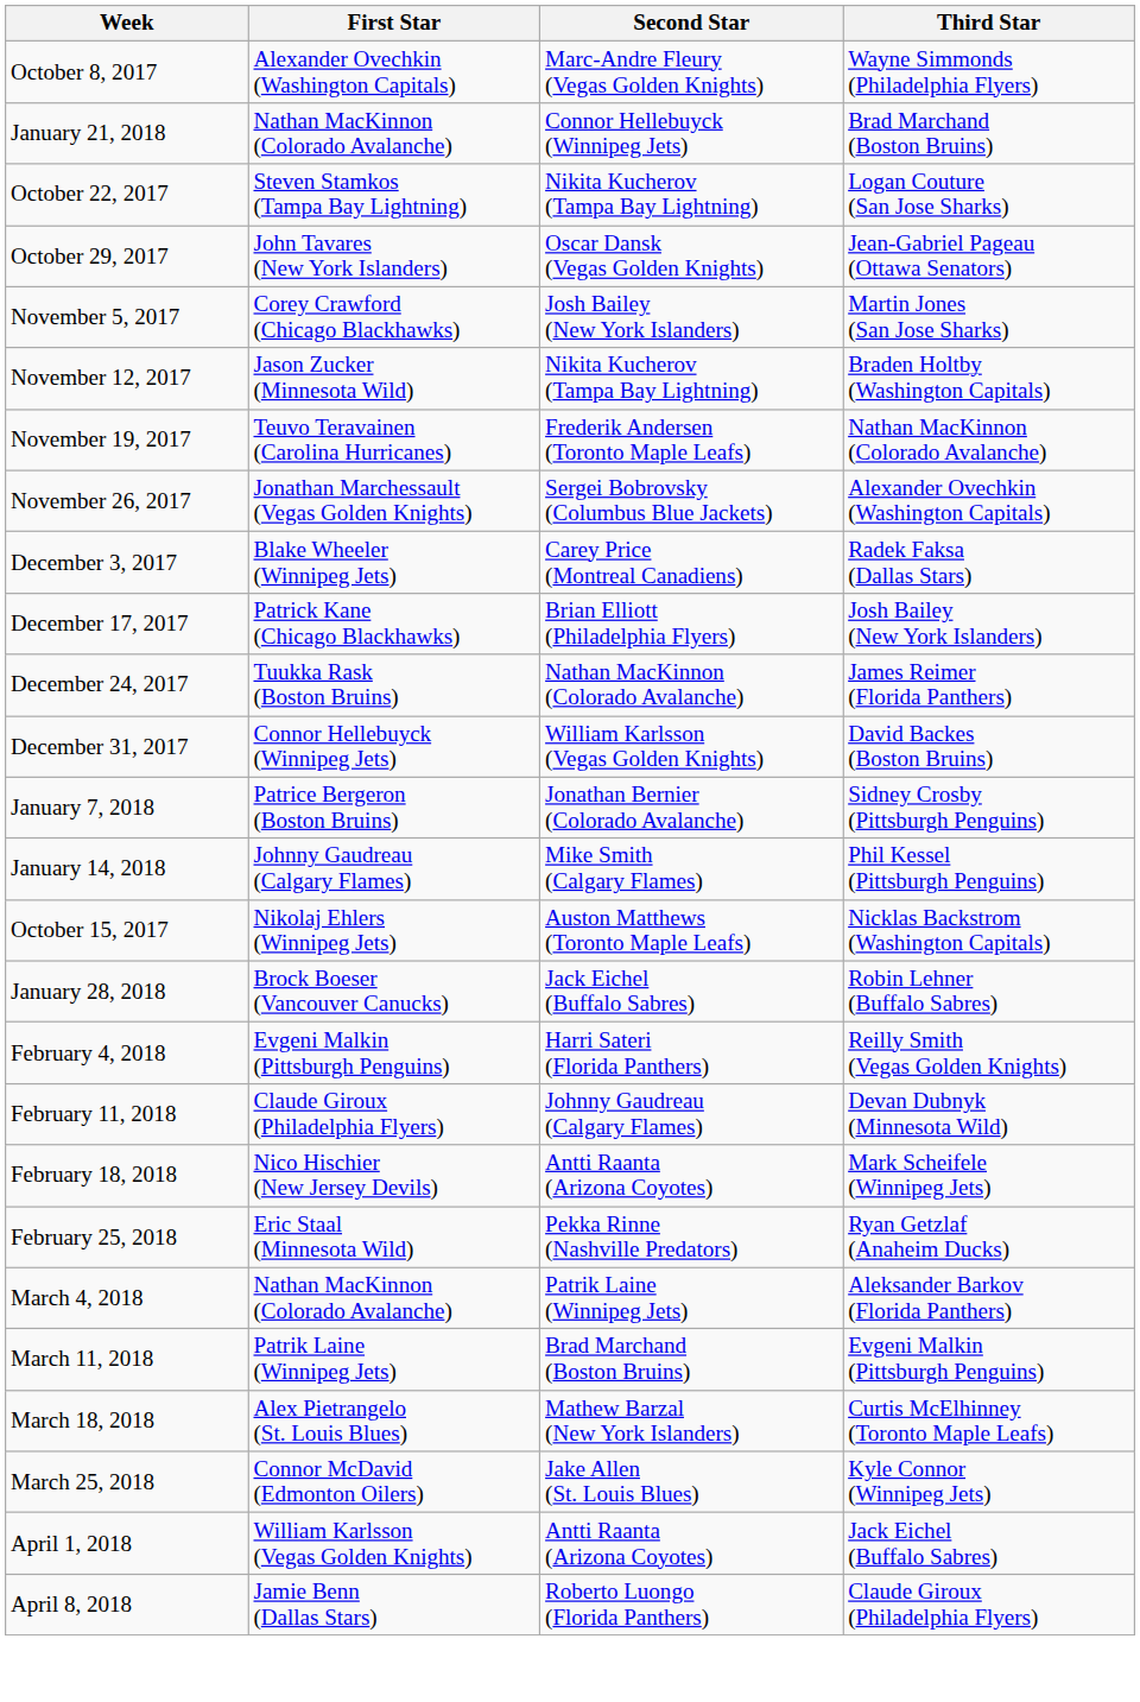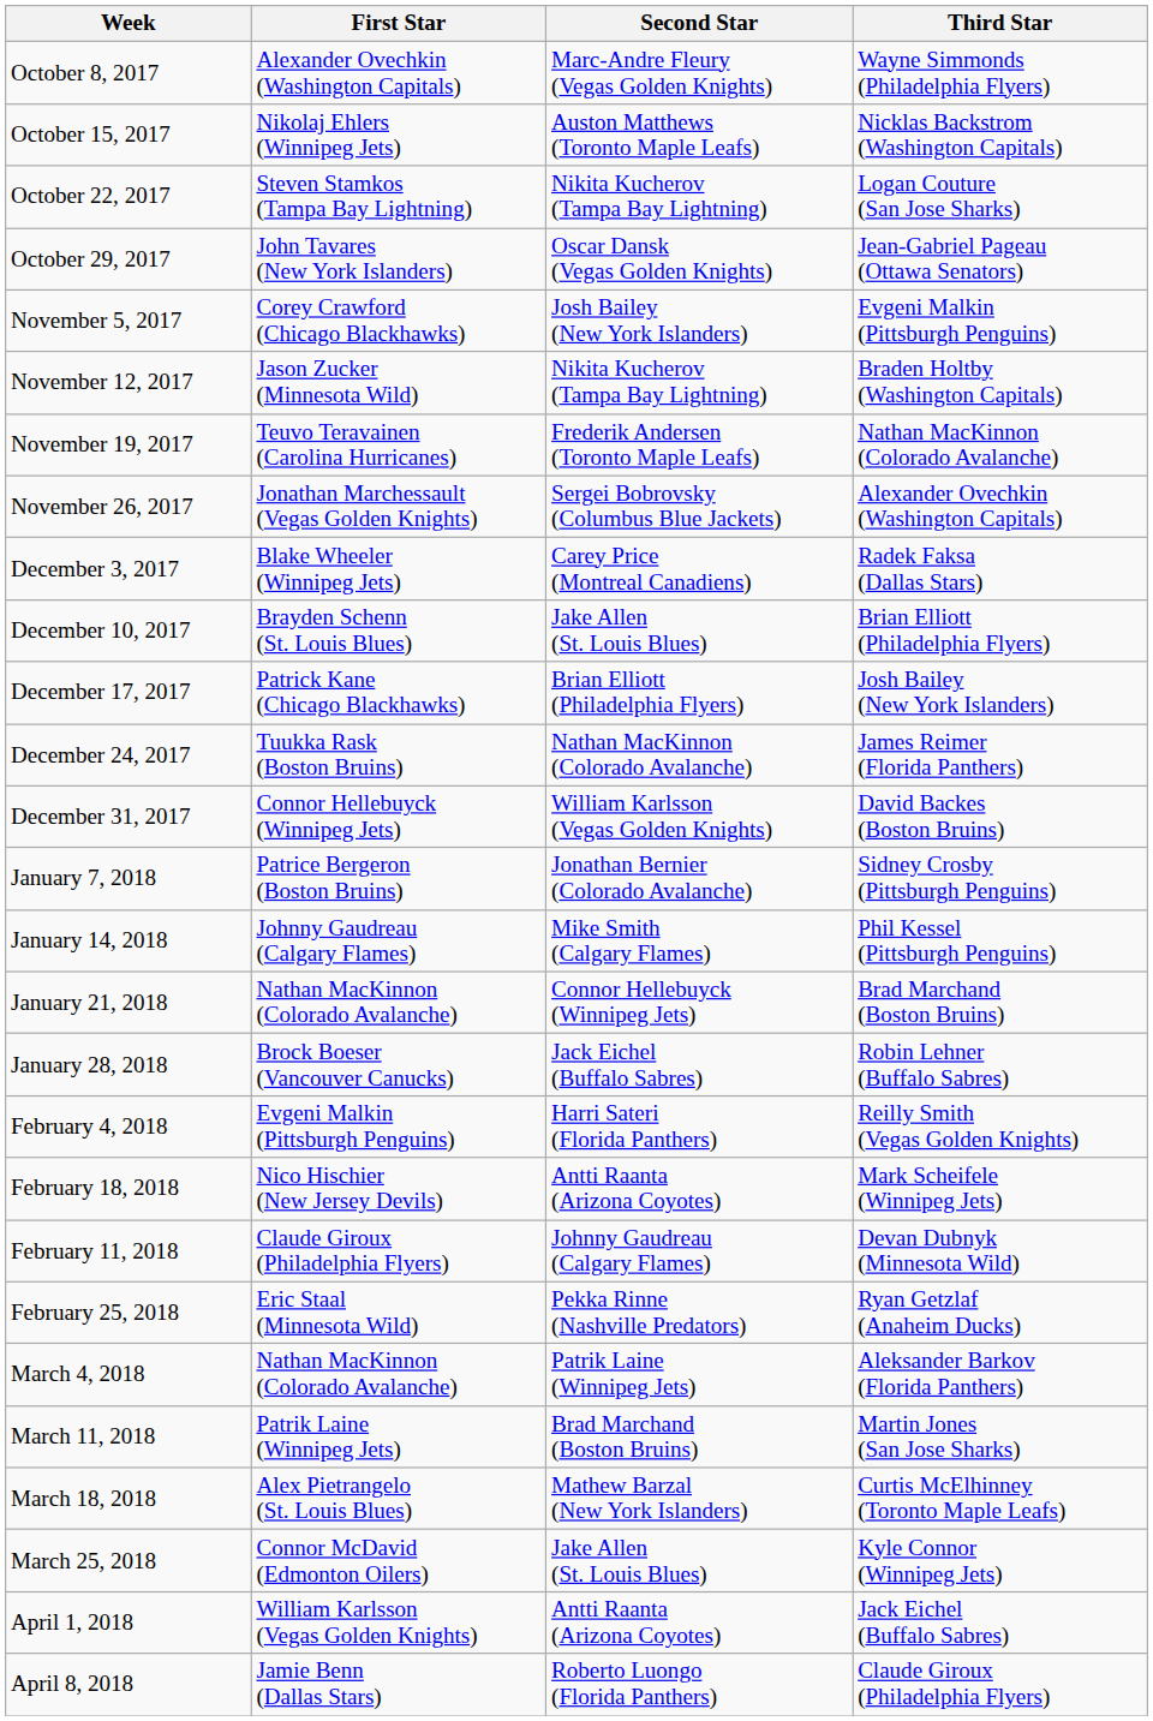rows swapped: October 15, 2017 <-> January 21, 2018
November 5, 2017 | Third Star: Martin Jones (San Jose Sharks) -> Evgeni Malkin (Pittsburgh Penguins)
+ row: December 10, 2017 | Brayden Schenn (St. Louis Blues) | Jake Allen (St. Louis Blues) | Brian Elliott (Philadelphia Flyers)
rows swapped: February 11, 2018 <-> February 18, 2018
March 11, 2018 | Third Star: Evgeni Malkin (Pittsburgh Penguins) -> Martin Jones (San Jose Sharks)
